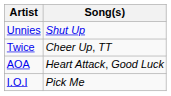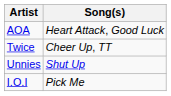rows swapped: Unnies <-> AOA
